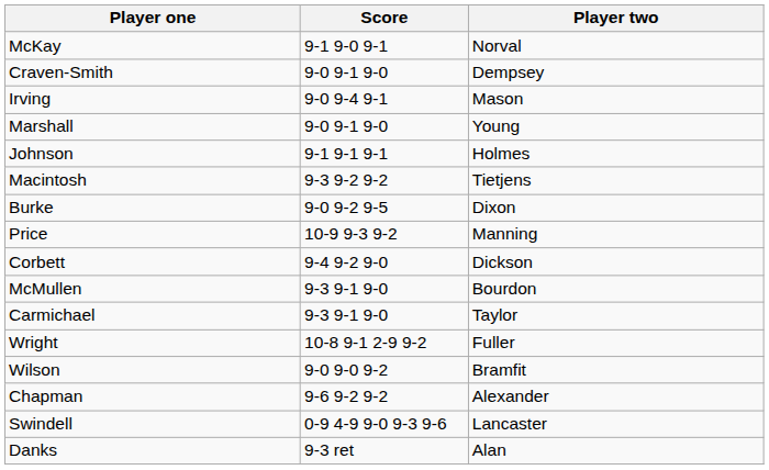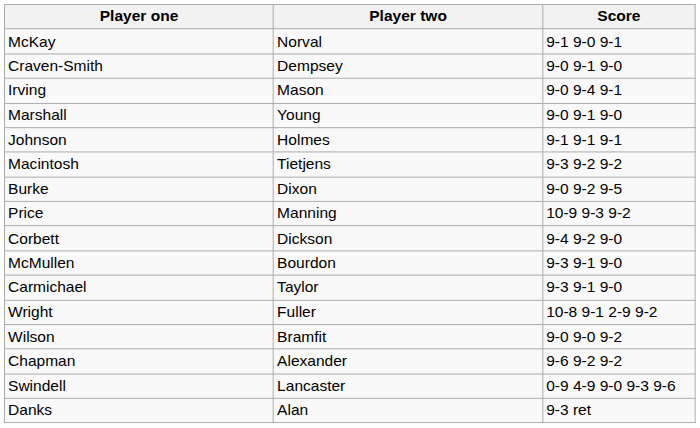columns swapped: Player two <-> Score
